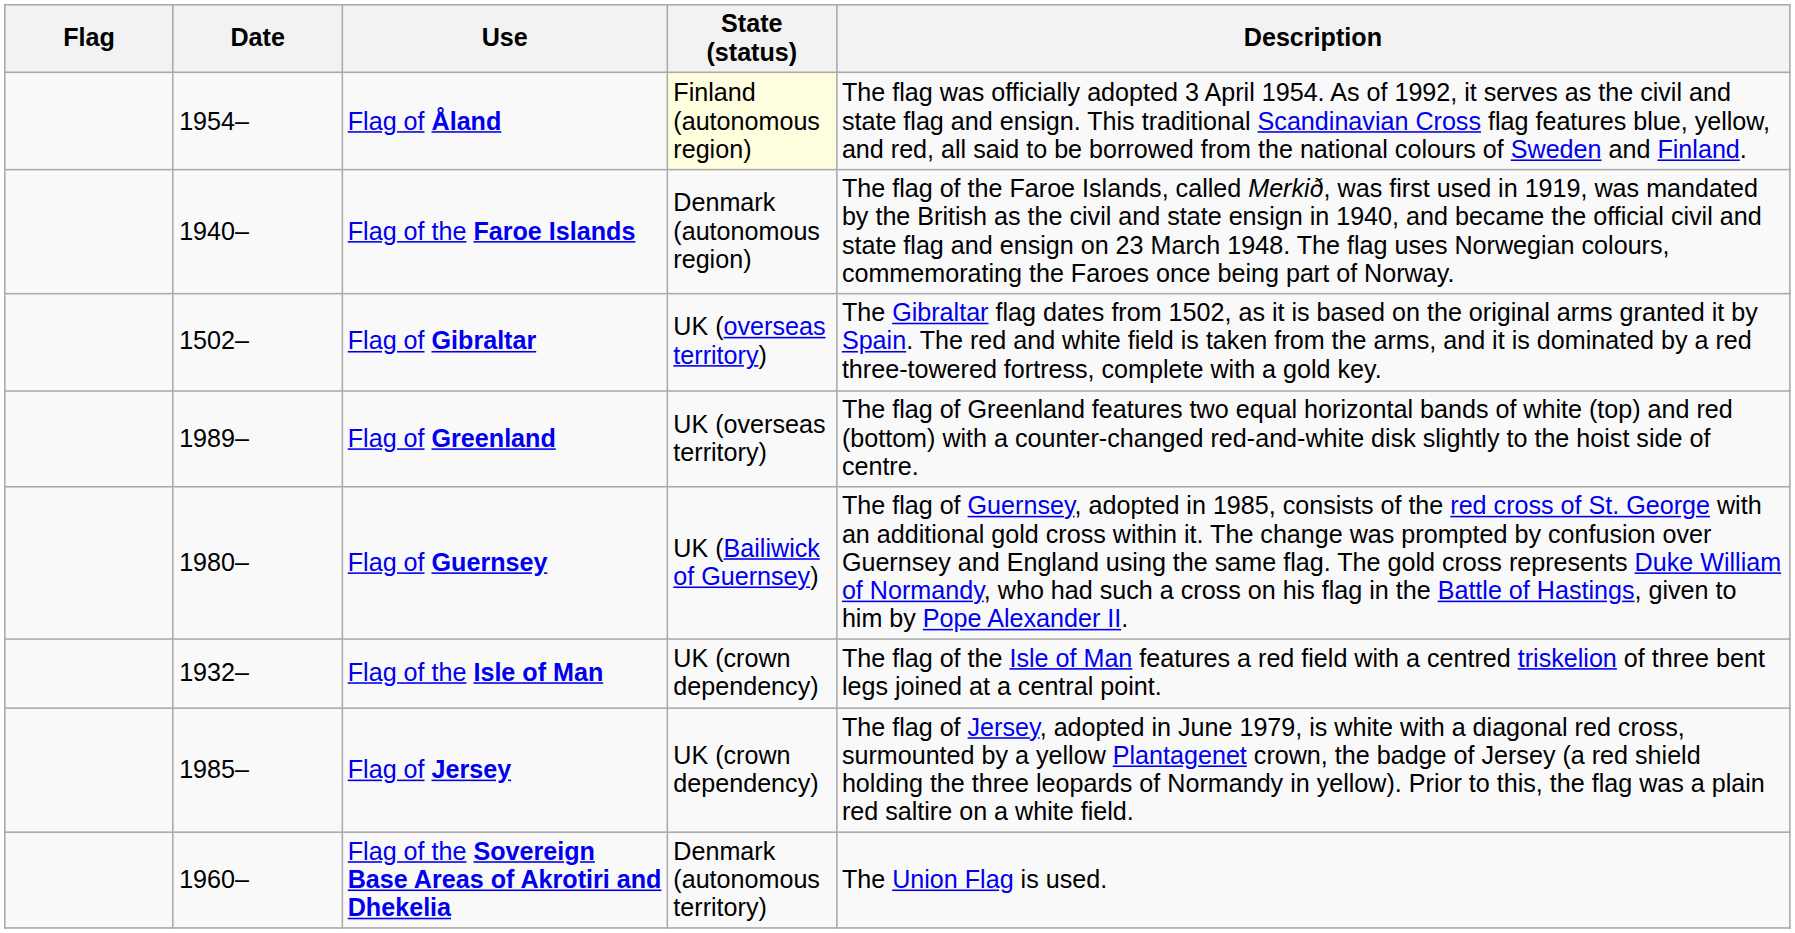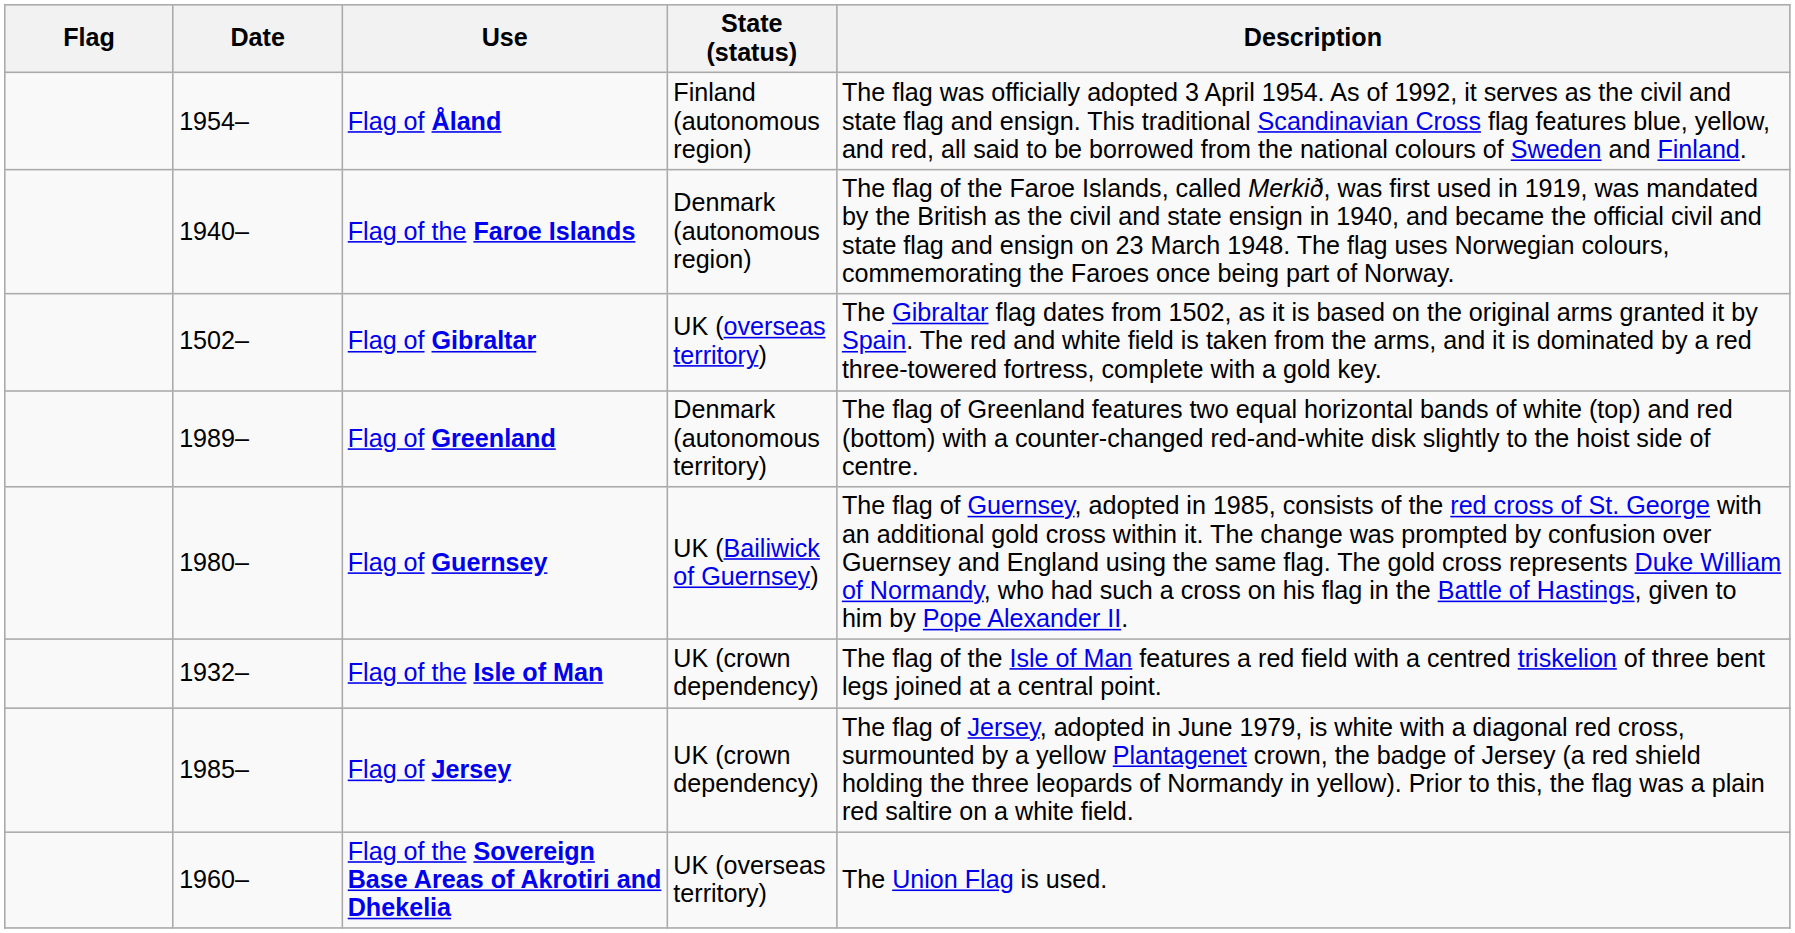Flag of Åland | State (status): lightyellow background -> no background
Flag of Greenland | State (status): UK (overseas territory) -> Denmark (autonomous territory)
Flag of the Sovereign Base Areas of Akrotiri and Dhekelia | State (status): Denmark (autonomous territory) -> UK (overseas territory)
